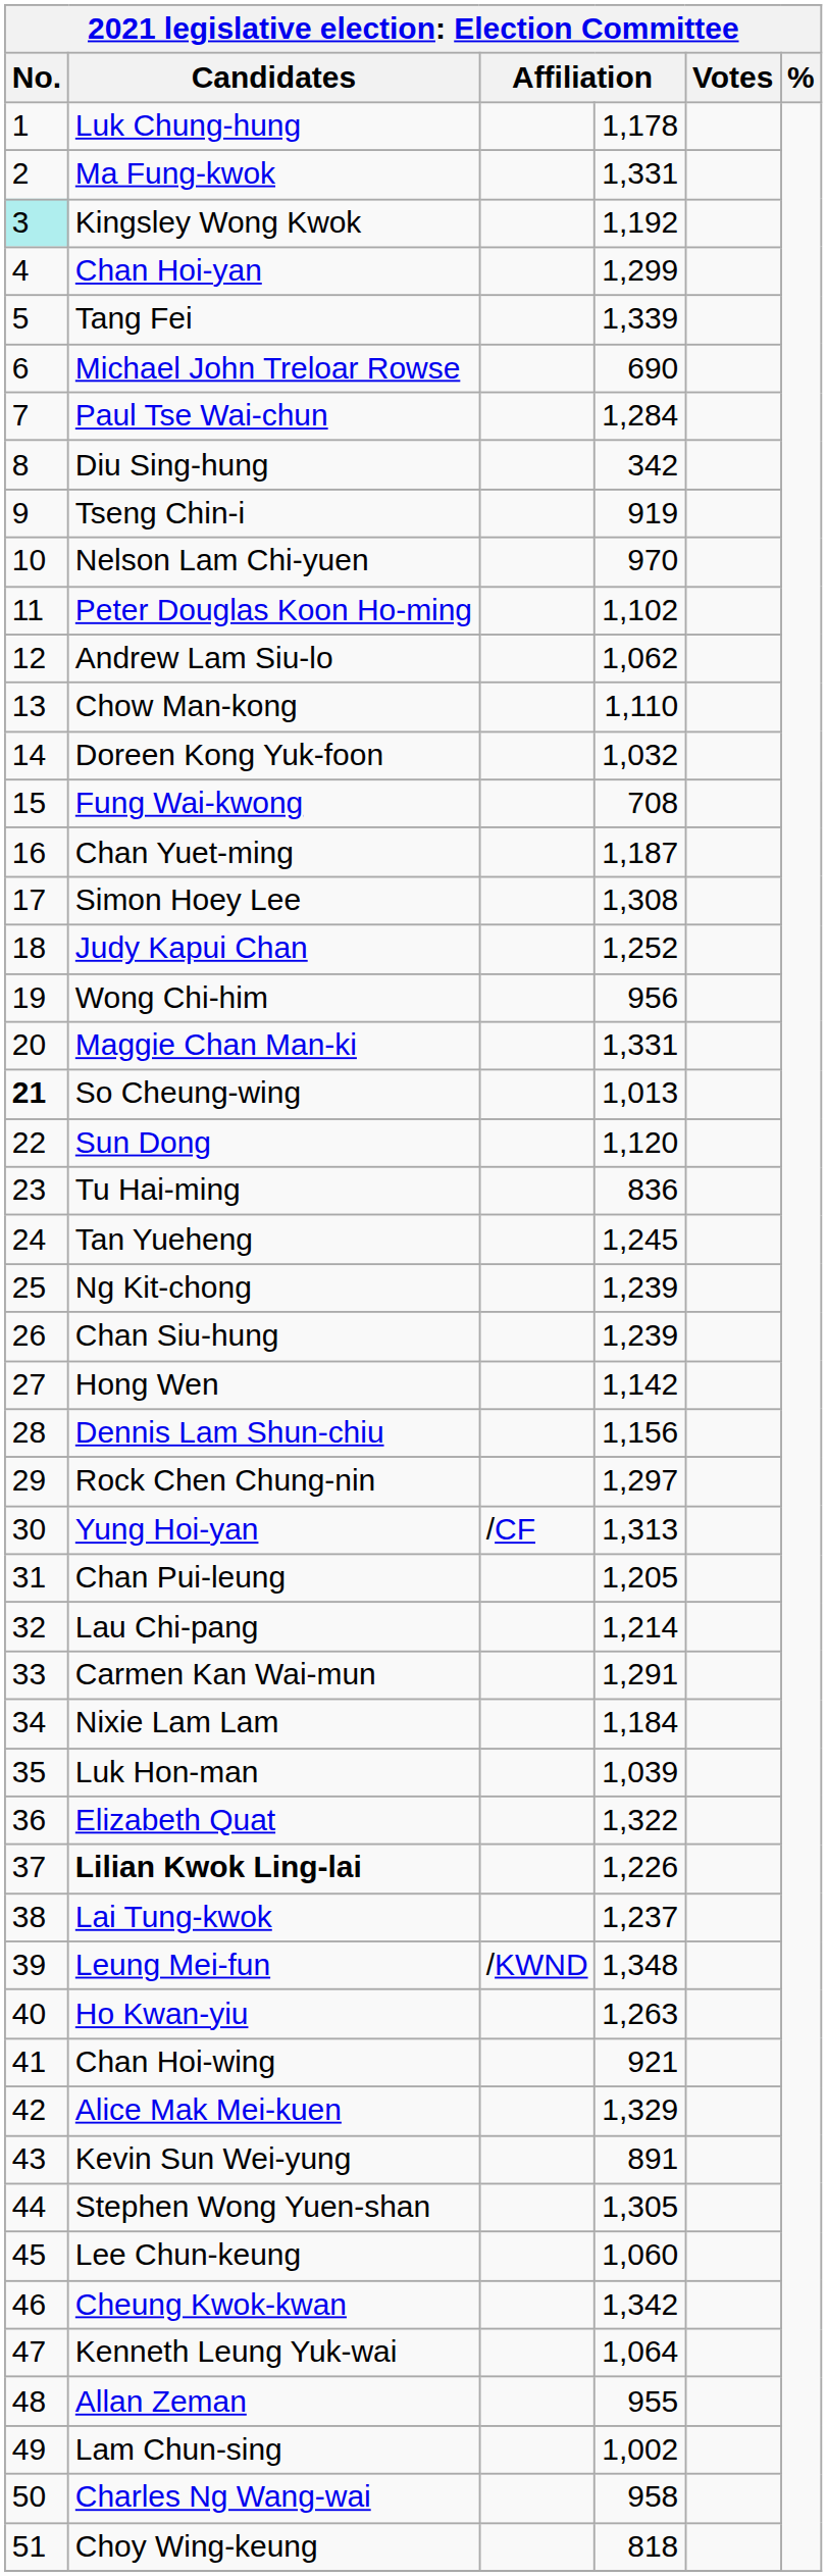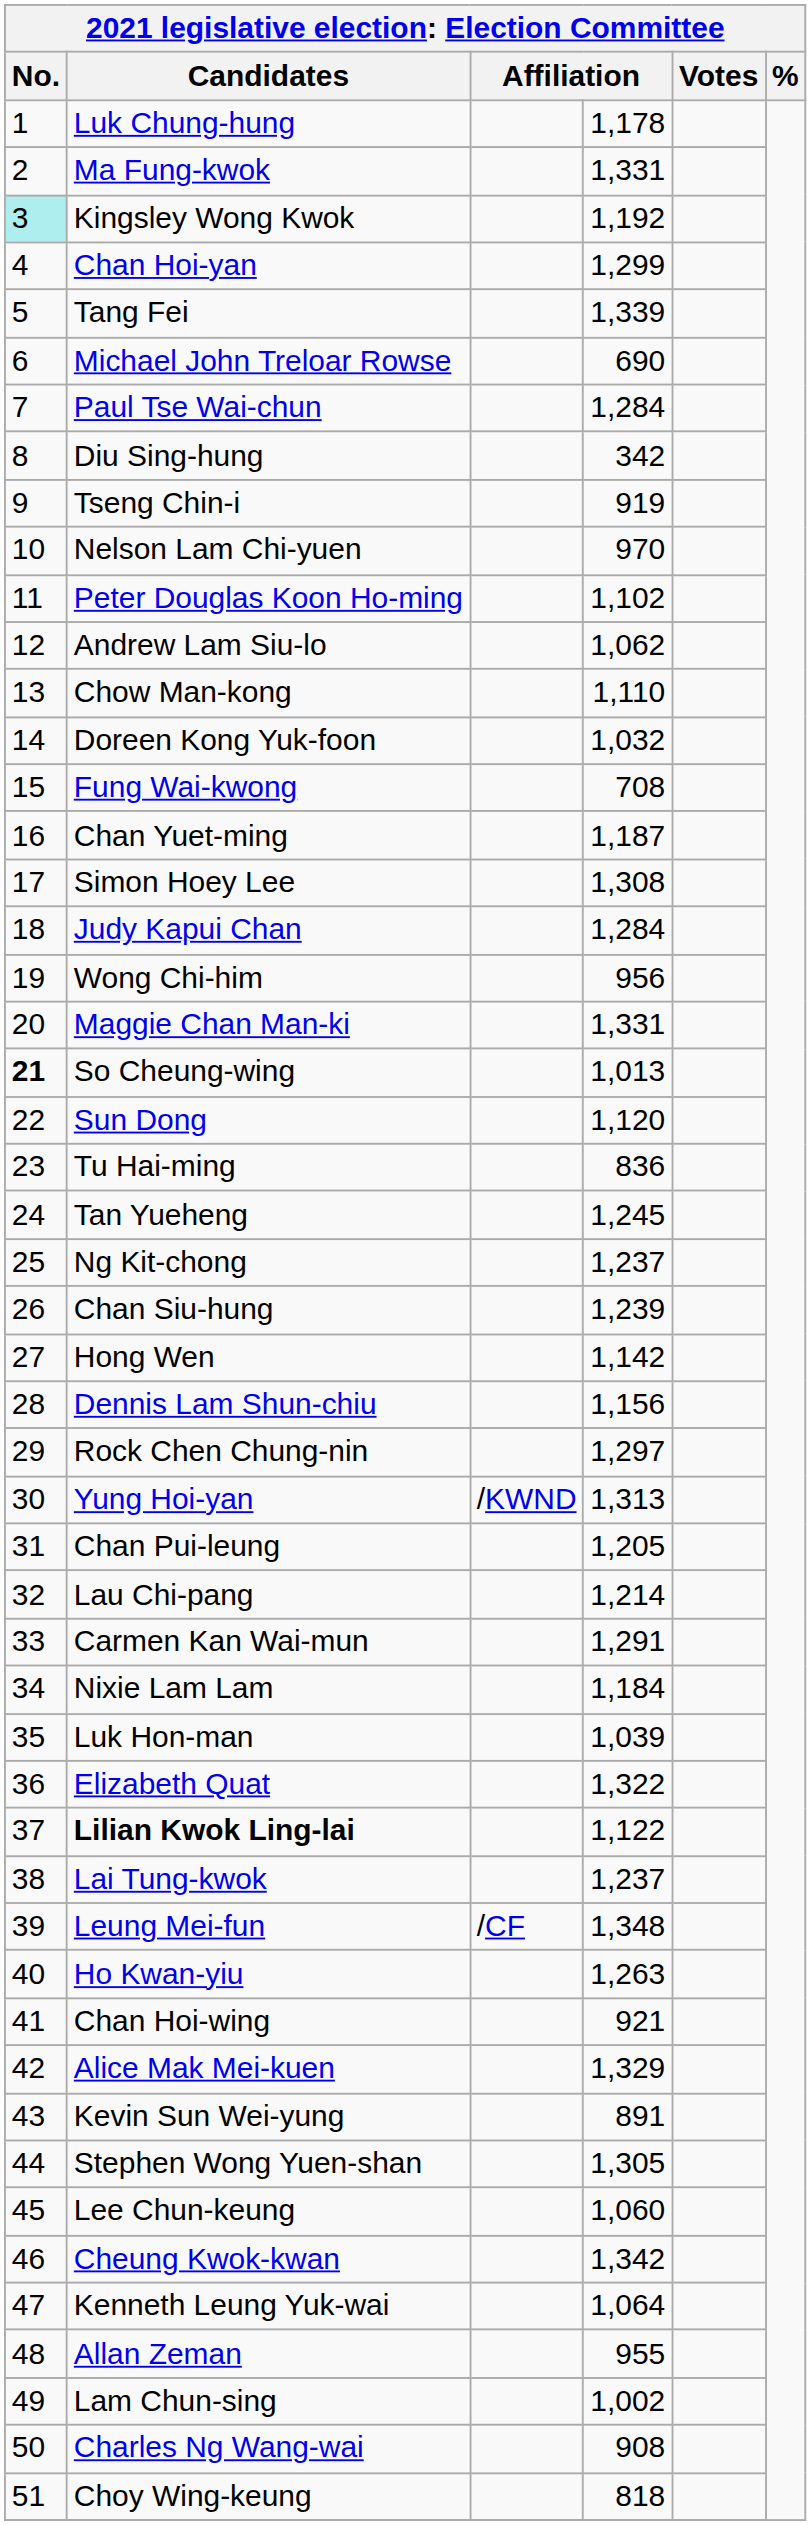Judy Kapui Chan | column 4: 1,252 -> 1,284
Ng Kit-chong | column 4: 1,239 -> 1,237
Yung Hoi-yan | column 3: /CF -> /KWND
Lilian Kwok Ling-lai | column 4: 1,226 -> 1,122
Leung Mei-fun | column 3: /KWND -> /CF
Charles Ng Wang-wai | column 4: 958 -> 908
